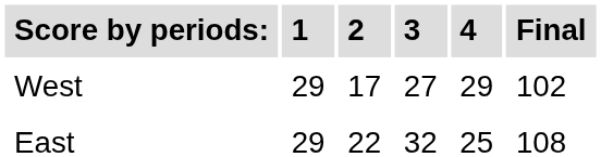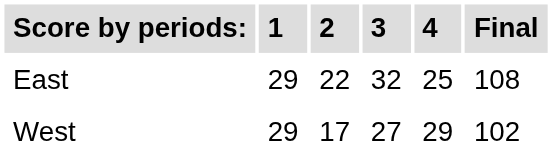rows swapped: East <-> West
